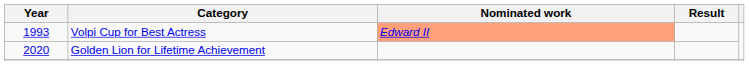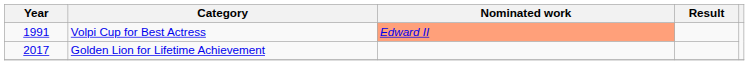Volpi Cup for Best Actress | Year: 1993 -> 1991
Golden Lion for Lifetime Achievement | Year: 2020 -> 2017
